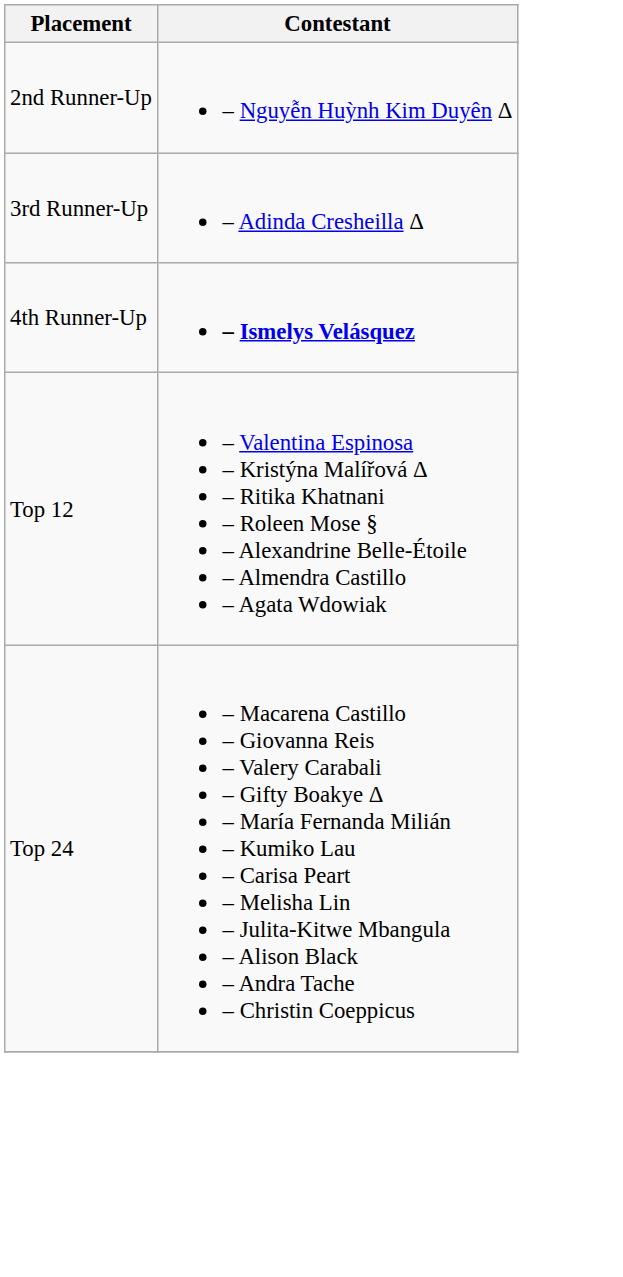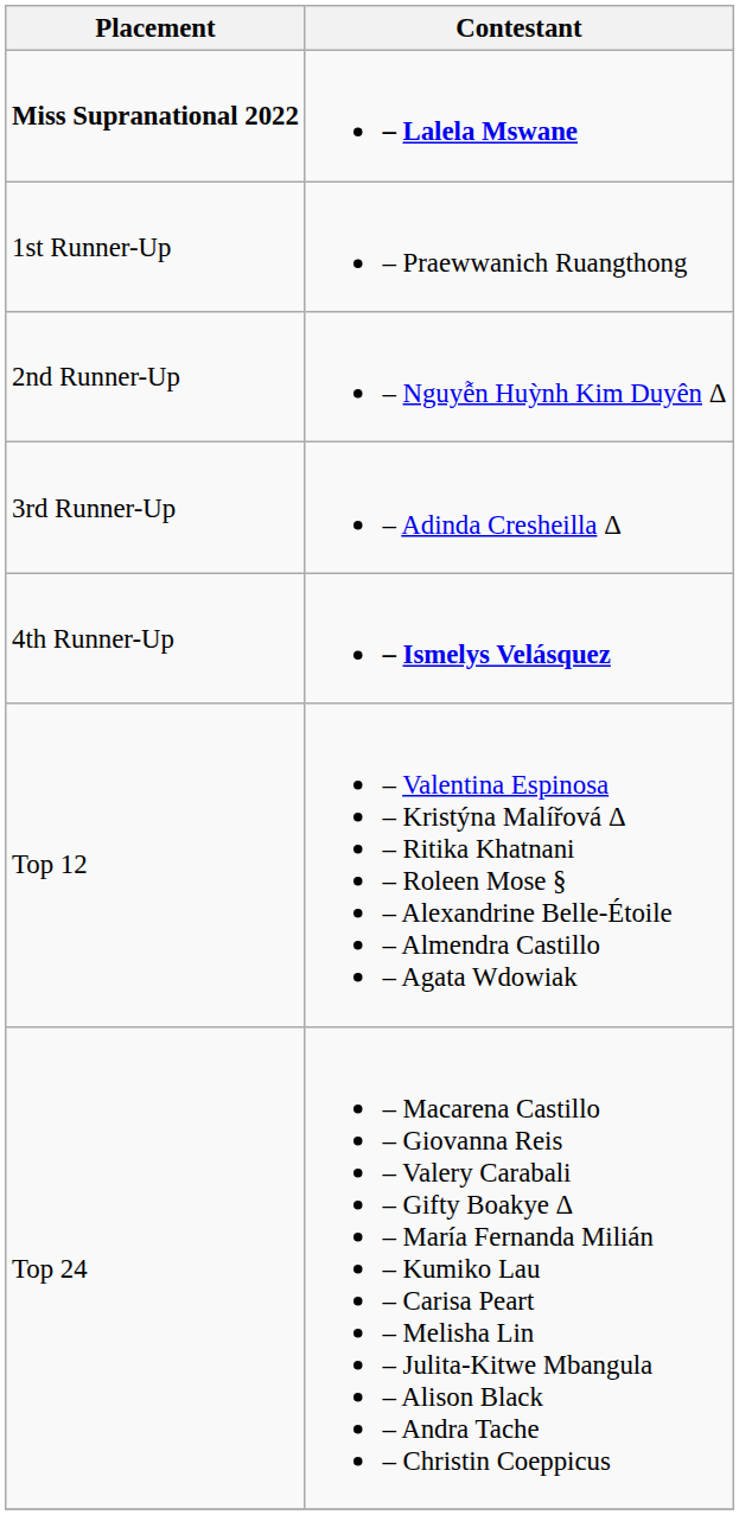+ row: Miss Supranational 2022 | – Lalela Mswane
+ row: 1st Runner-Up | – Praewwanich Ruangthong
